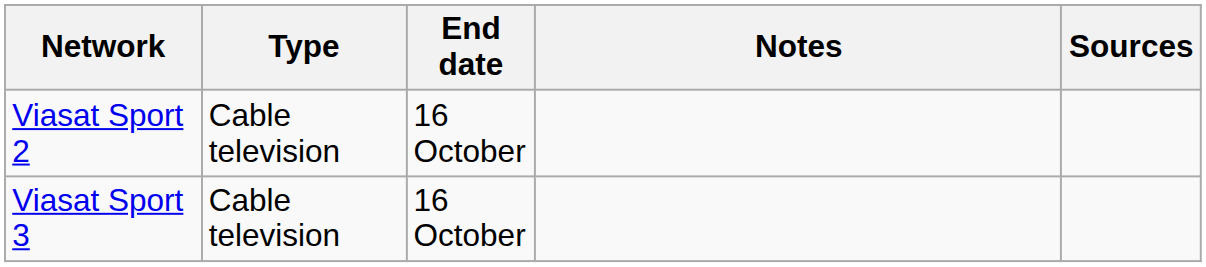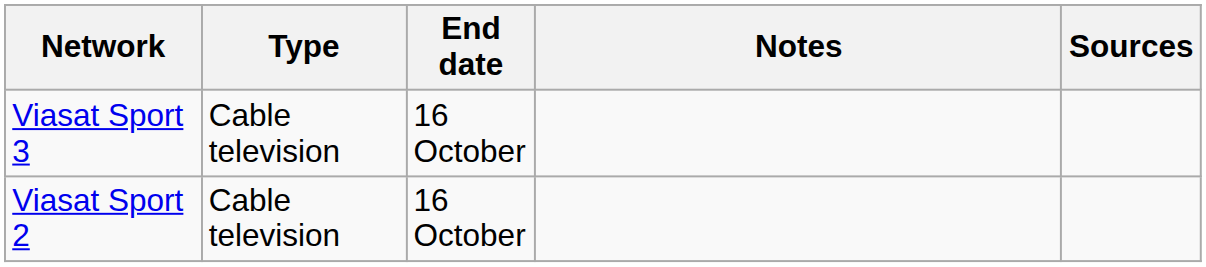rows swapped: Viasat Sport 2 <-> Viasat Sport 3
